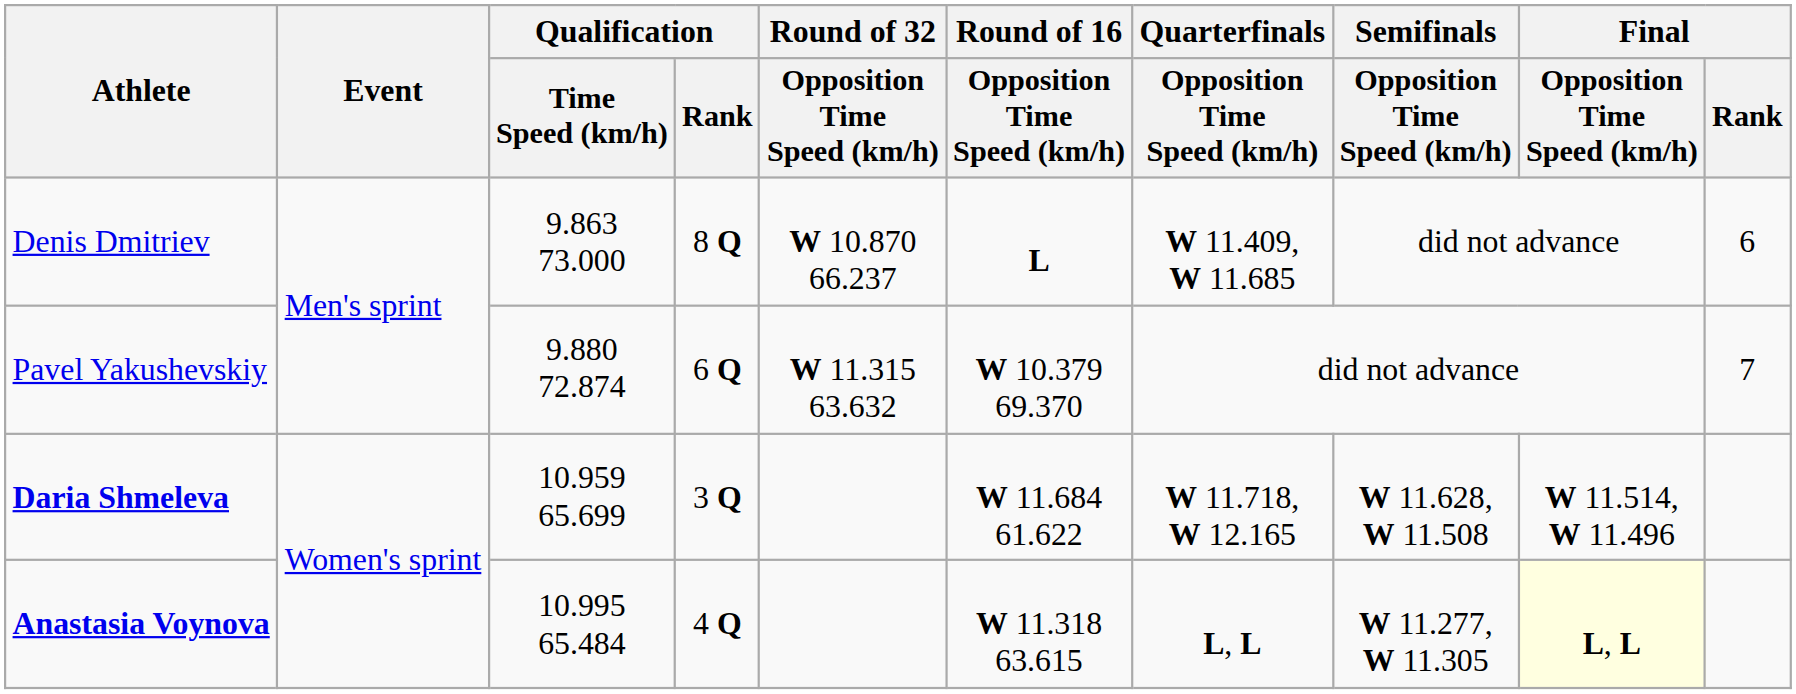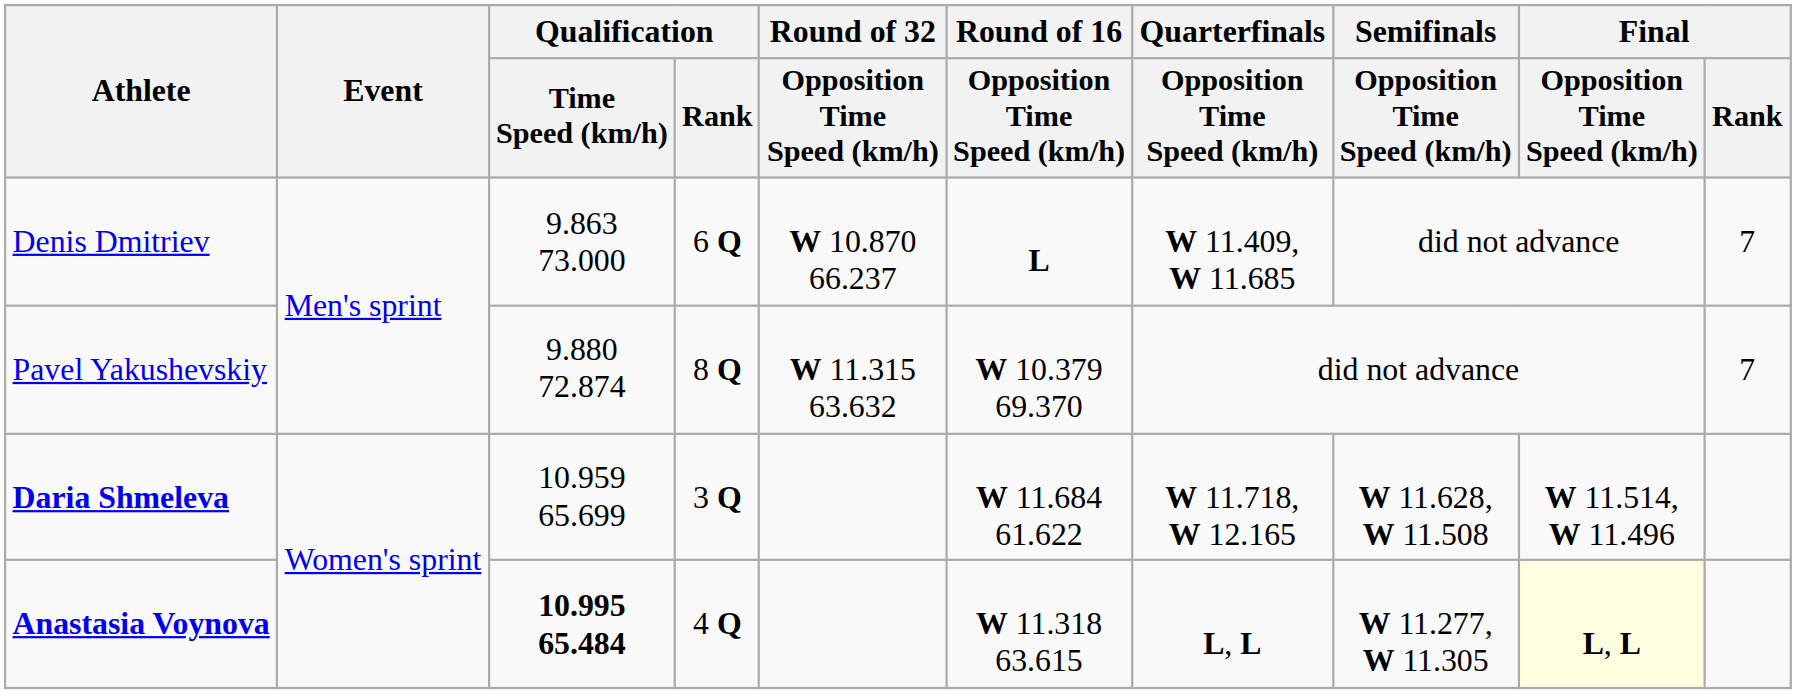Denis Dmitriev | Qualification / Rank: 8 Q -> 6 Q
Denis Dmitriev | Final / Rank: 6 -> 7
Pavel Yakushevskiy | Qualification / Rank: 6 Q -> 8 Q
Anastasia Voynova | Qualification / Time Speed (km/h): normal -> bold
